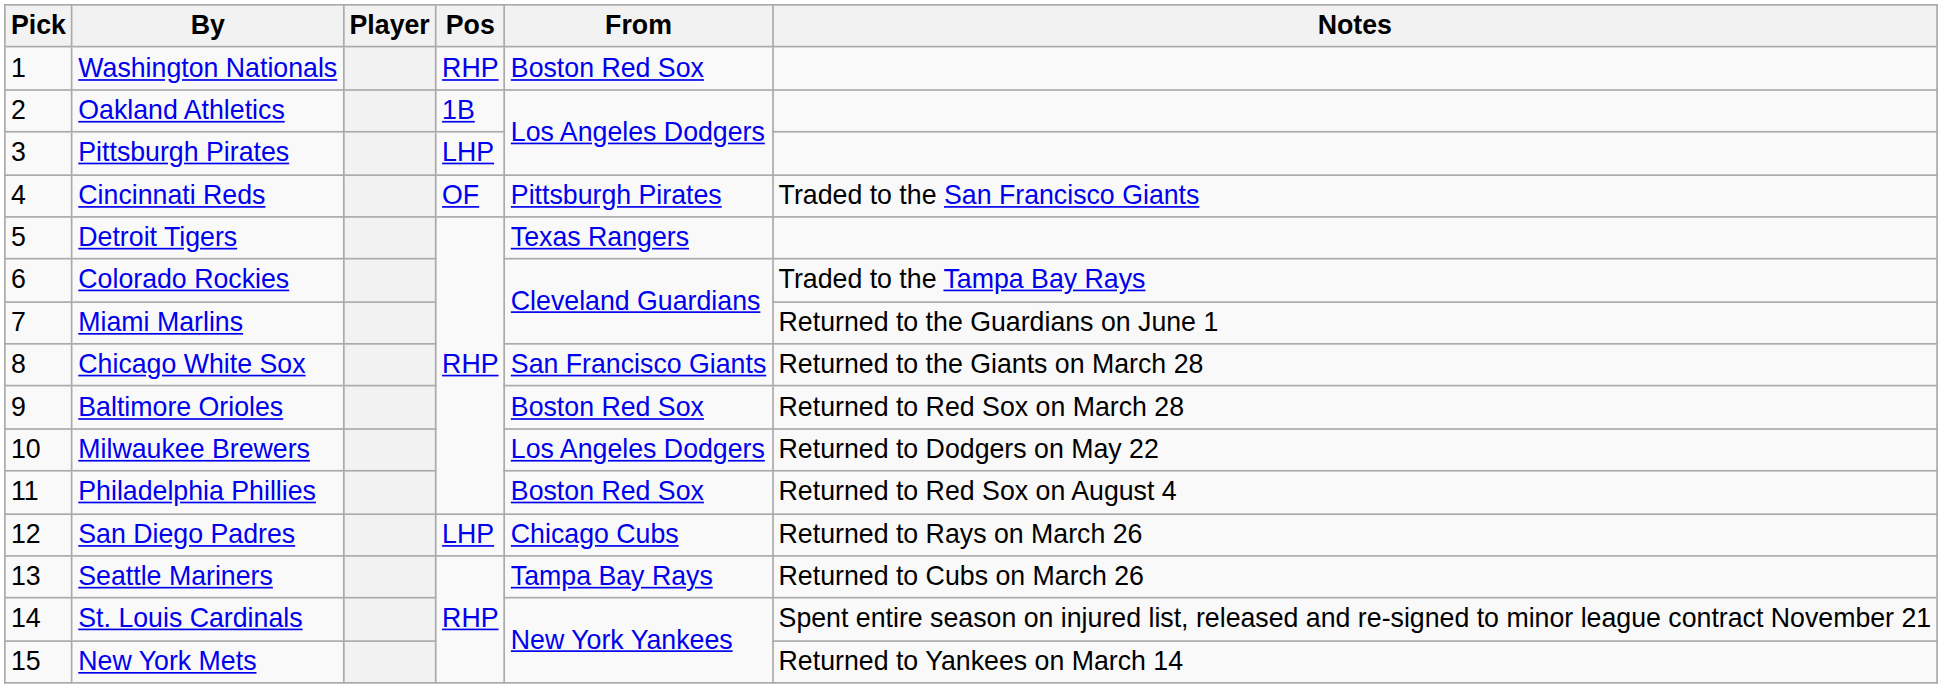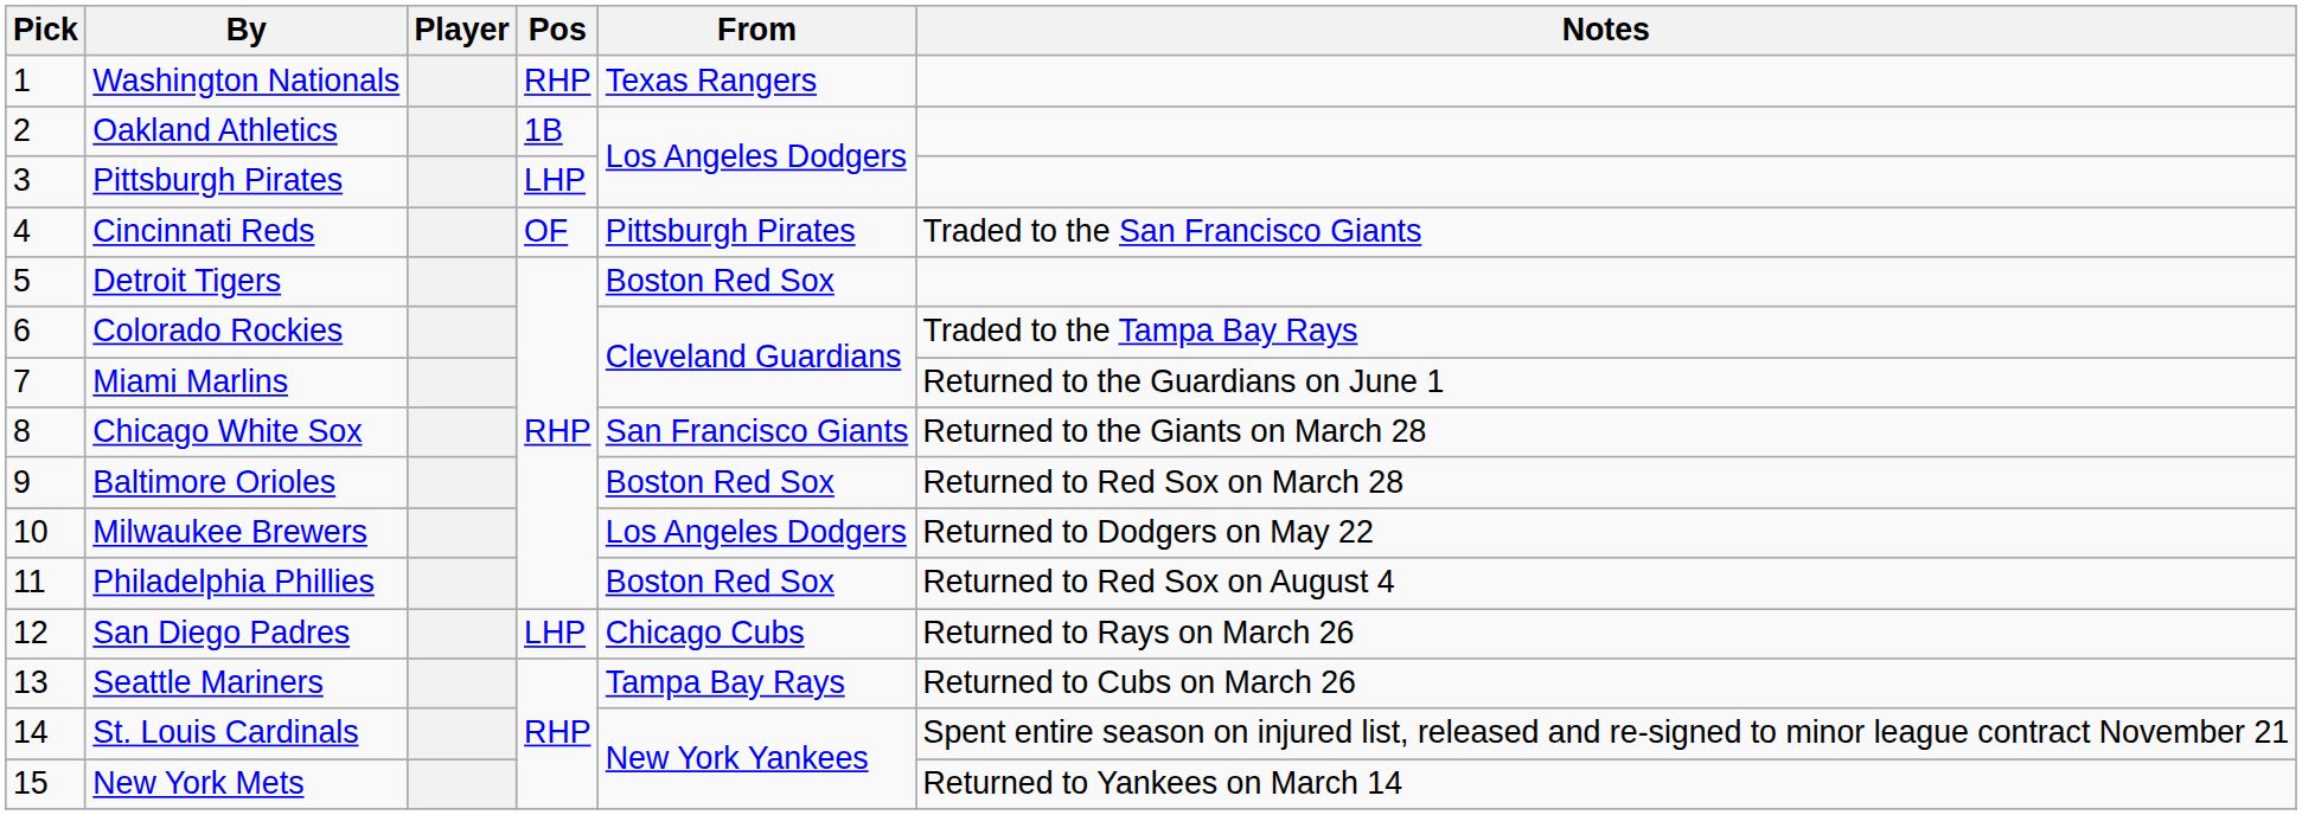Washington Nationals | From: Boston Red Sox -> Texas Rangers
Detroit Tigers | From: Texas Rangers -> Boston Red Sox
